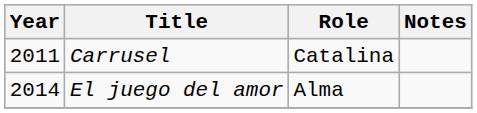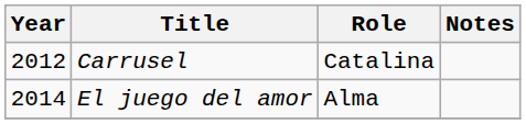Carrusel | Year: 2011 -> 2012
